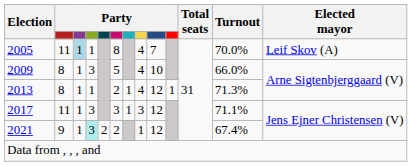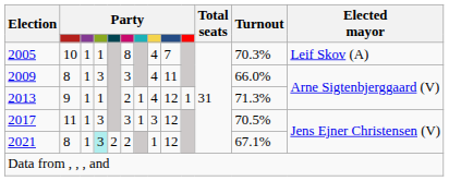2005 | column 2: 11 -> 10
2005 | column 3: lightblue background -> no background
2005 | Turnout: 70.0% -> 70.3%
2009 | column 6: 5 -> 3
2009 | column 9: 10 -> 11
2013 | column 2: 8 -> 9
2017 | Turnout: 71.1% -> 70.5%
2021 | column 2: 9 -> 8
2021 | Turnout: 67.4% -> 67.1%
